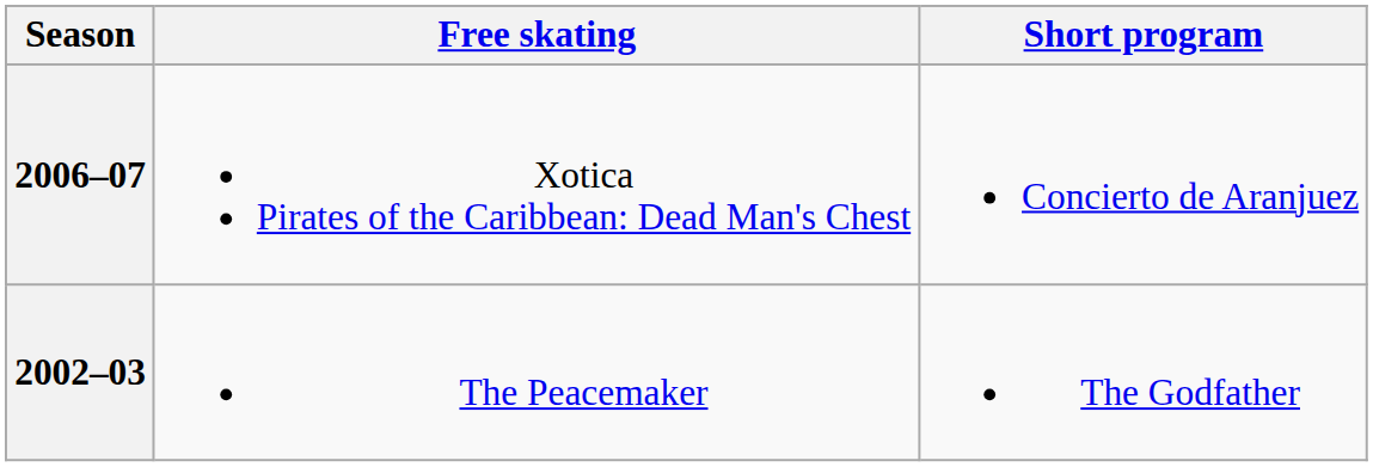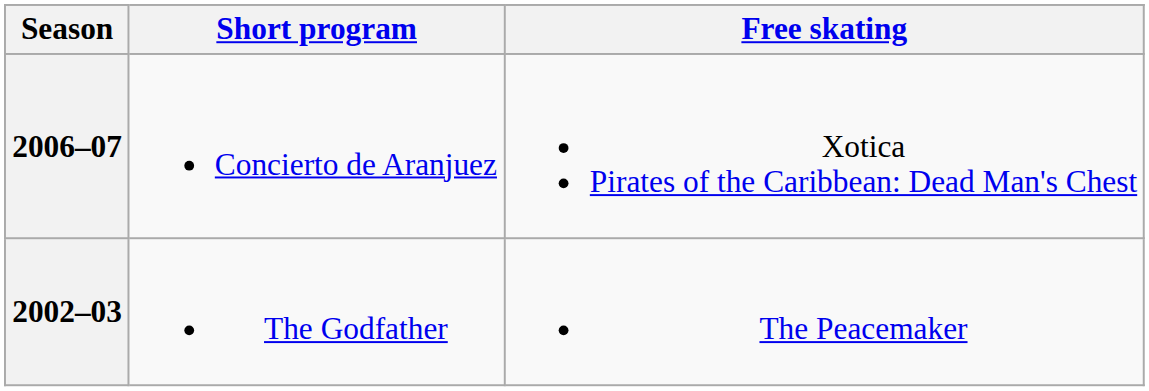columns swapped: Short program <-> Free skating
